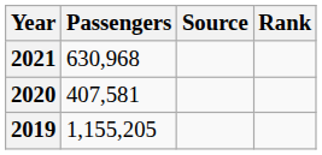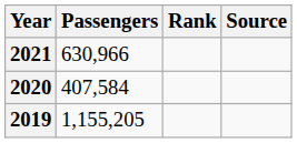columns swapped: Rank <-> Source
2021 | Passengers: 630,968 -> 630,966
2020 | Passengers: 407,581 -> 407,584
